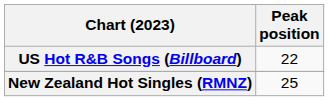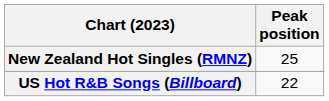rows swapped: New Zealand Hot Singles (RMNZ) <-> US Hot R&B Songs (Billboard)
